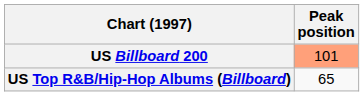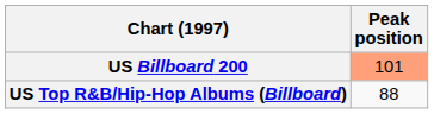US Top R&B/Hip-Hop Albums (Billboard) | Peak position: 65 -> 88
